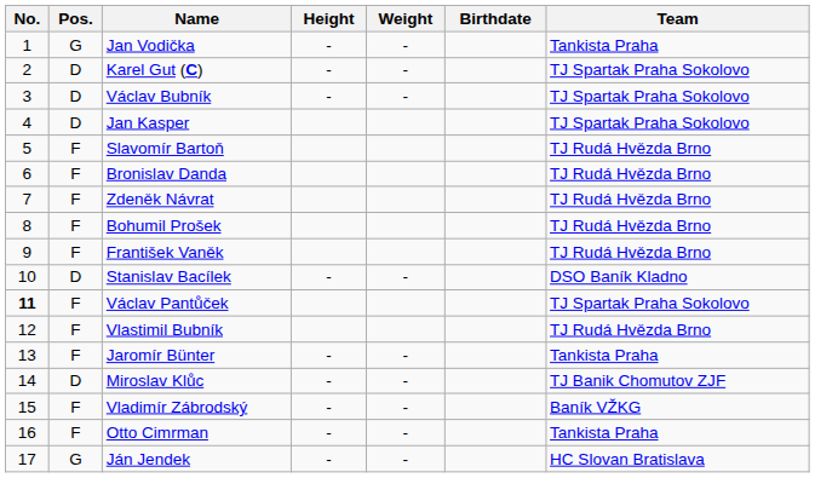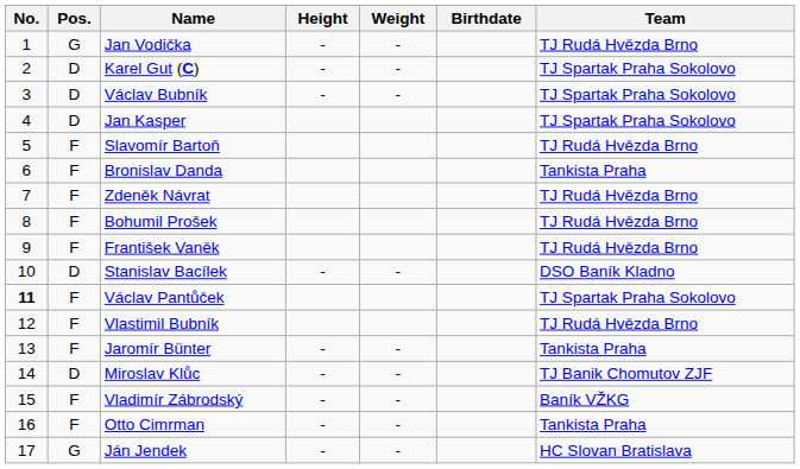Jan Vodička | Team: Tankista Praha -> TJ Rudá Hvězda Brno
Bronislav Danda | Team: TJ Rudá Hvězda Brno -> Tankista Praha
